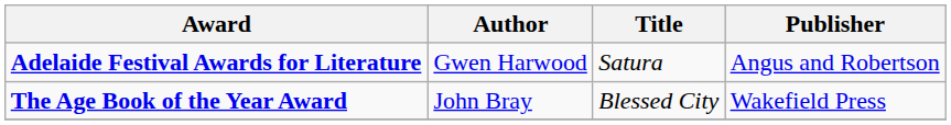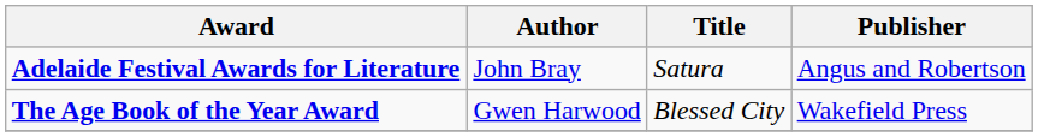Adelaide Festival Awards for Literature | Author: Gwen Harwood -> John Bray
The Age Book of the Year Award | Author: John Bray -> Gwen Harwood
